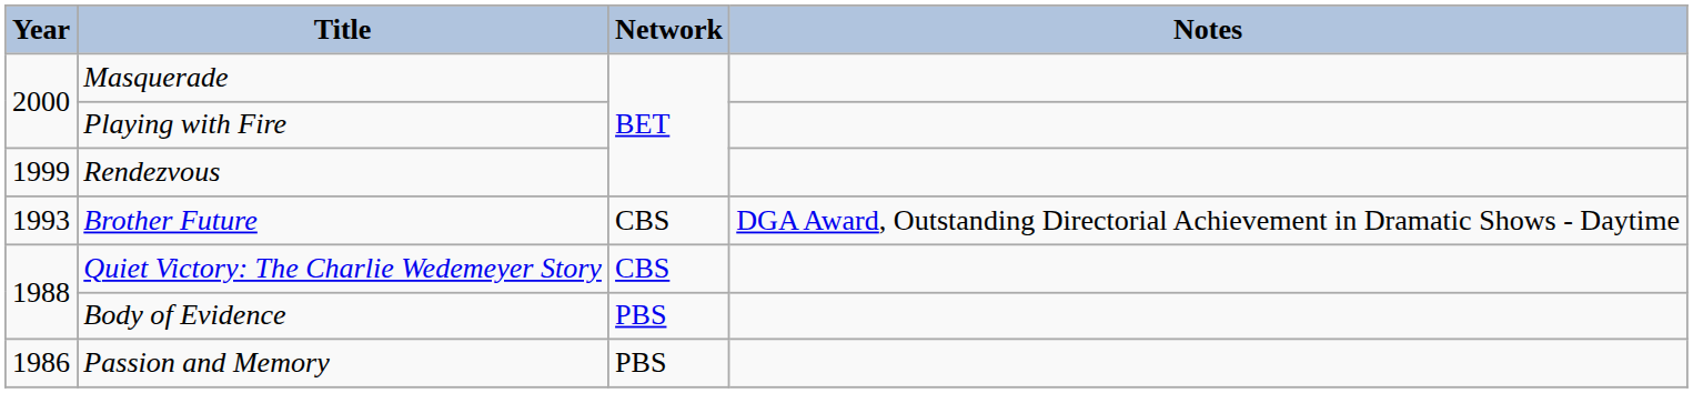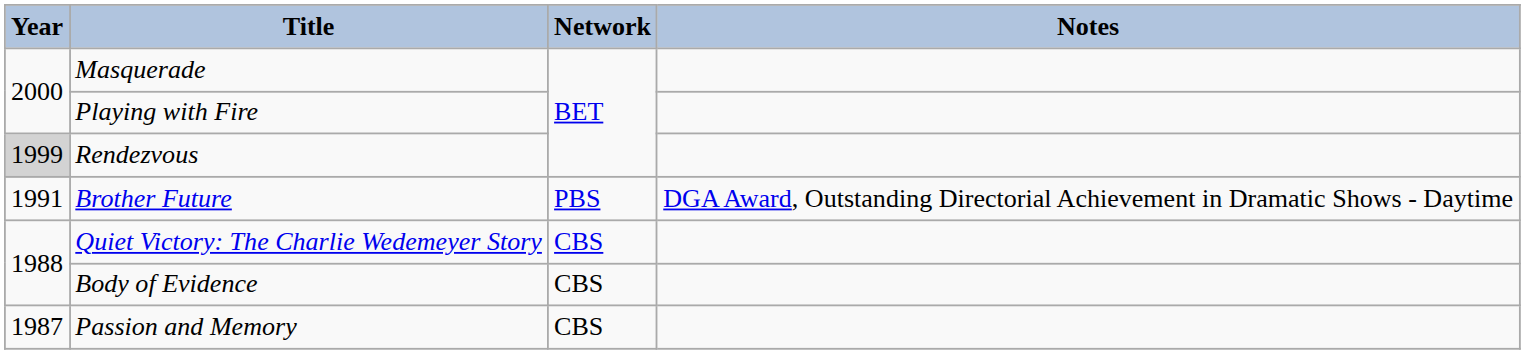Rendezvous | Year: no background -> lightgrey background
Brother Future | Year: 1993 -> 1991
Brother Future | Network: CBS -> PBS
Body of Evidence | Network: PBS -> CBS
Passion and Memory | Year: 1986 -> 1987
Passion and Memory | Network: PBS -> CBS
